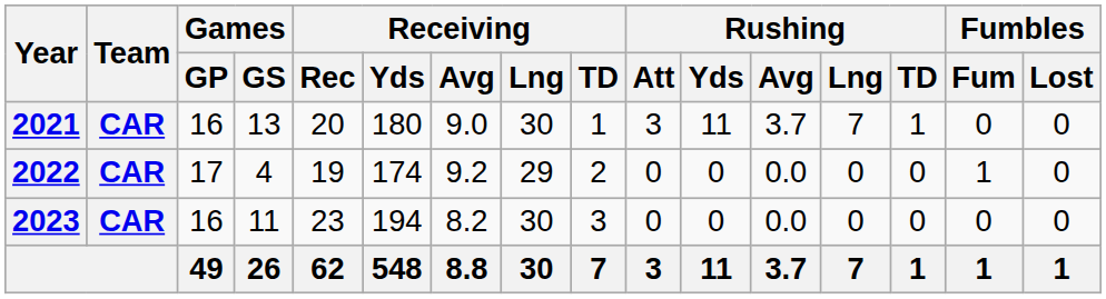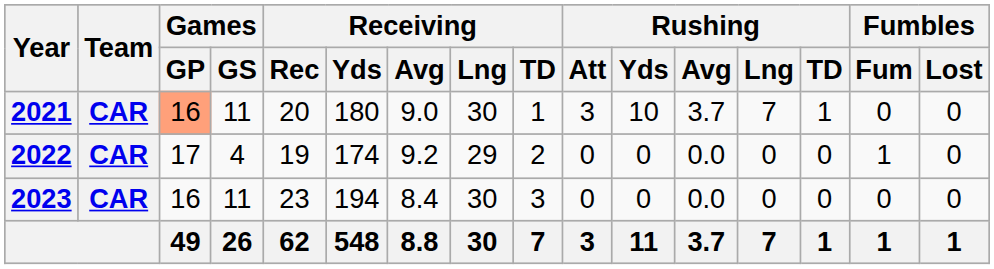2021 | Games / GP: no background -> lightsalmon background
2021 | Games / GS: 13 -> 11
2021 | Rushing / Yds: 11 -> 10
2023 | Receiving / Avg: 8.2 -> 8.4
